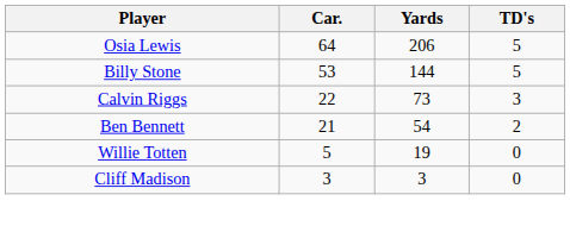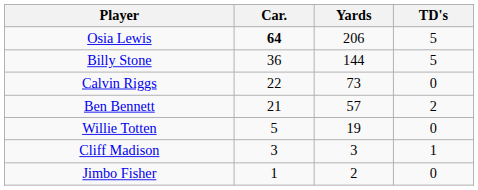Osia Lewis | Car.: normal -> bold
Billy Stone | Car.: 53 -> 36
Calvin Riggs | TD's: 3 -> 0
Ben Bennett | Yards: 54 -> 57
Cliff Madison | TD's: 0 -> 1
+ row: Jimbo Fisher | 1 | 2 | 0
